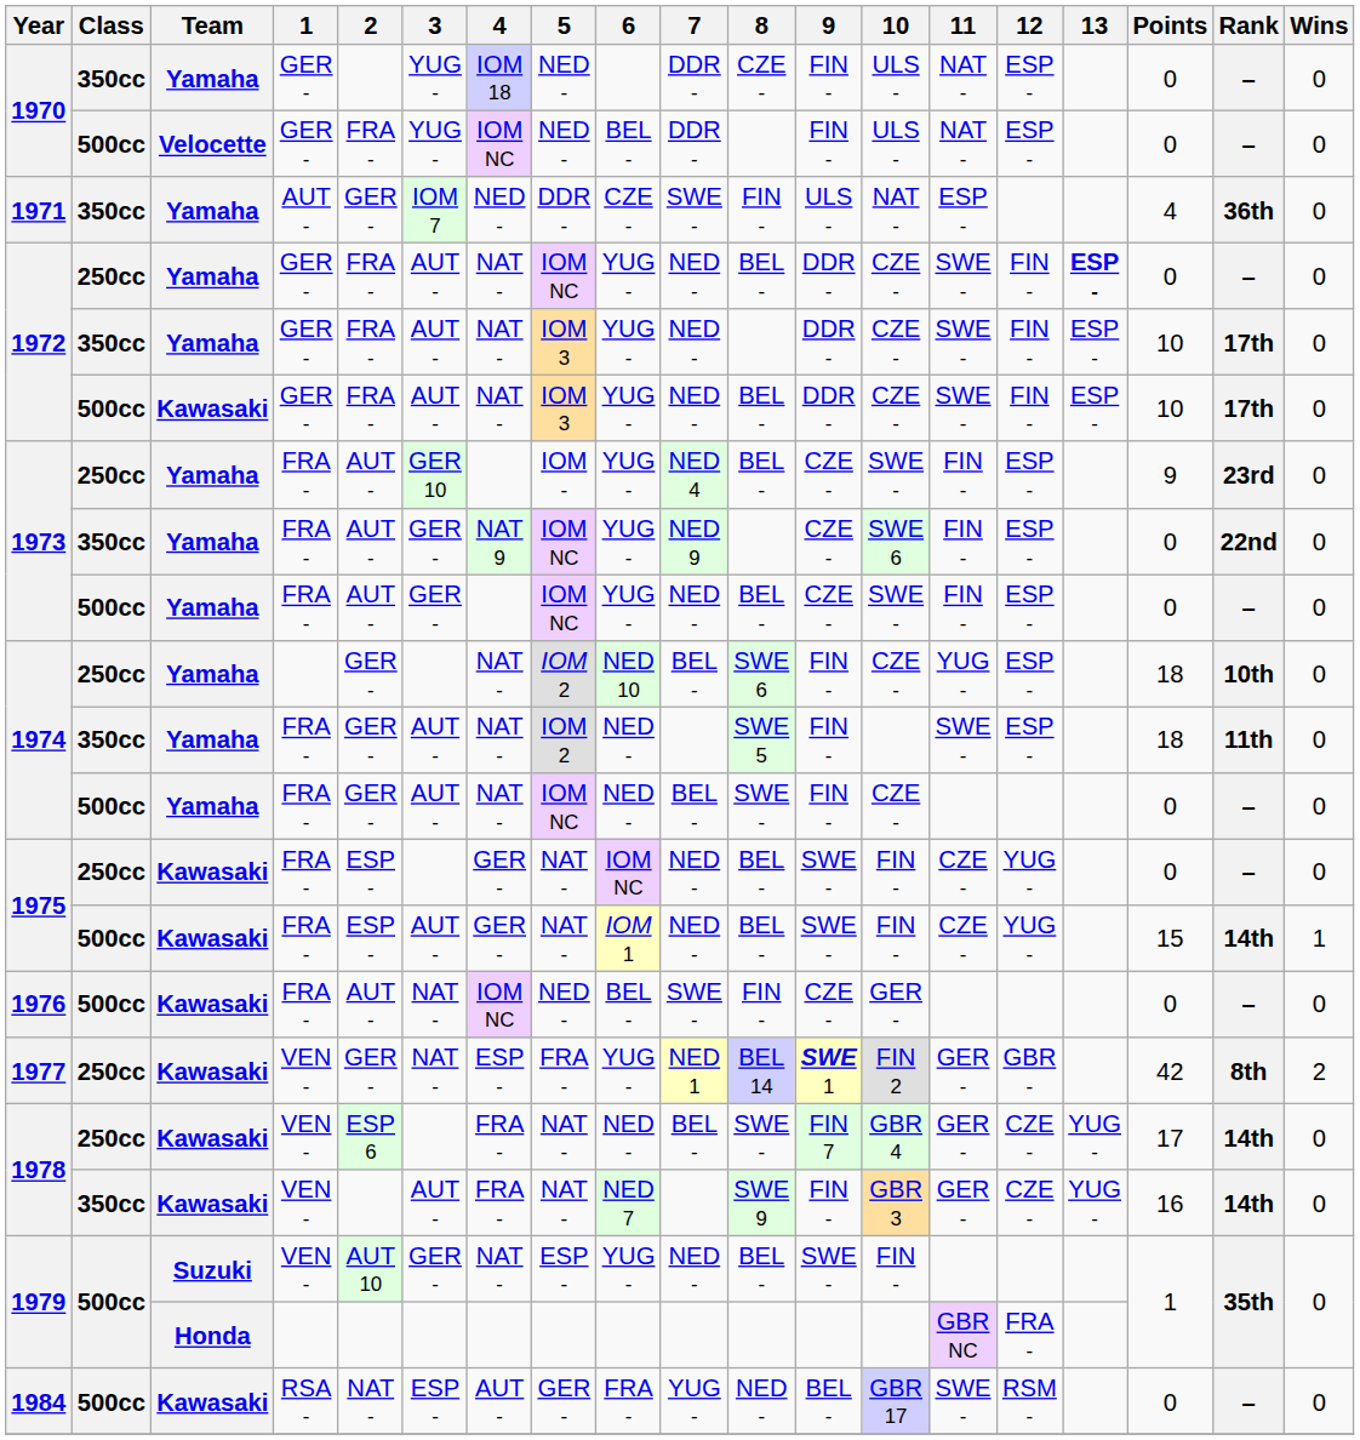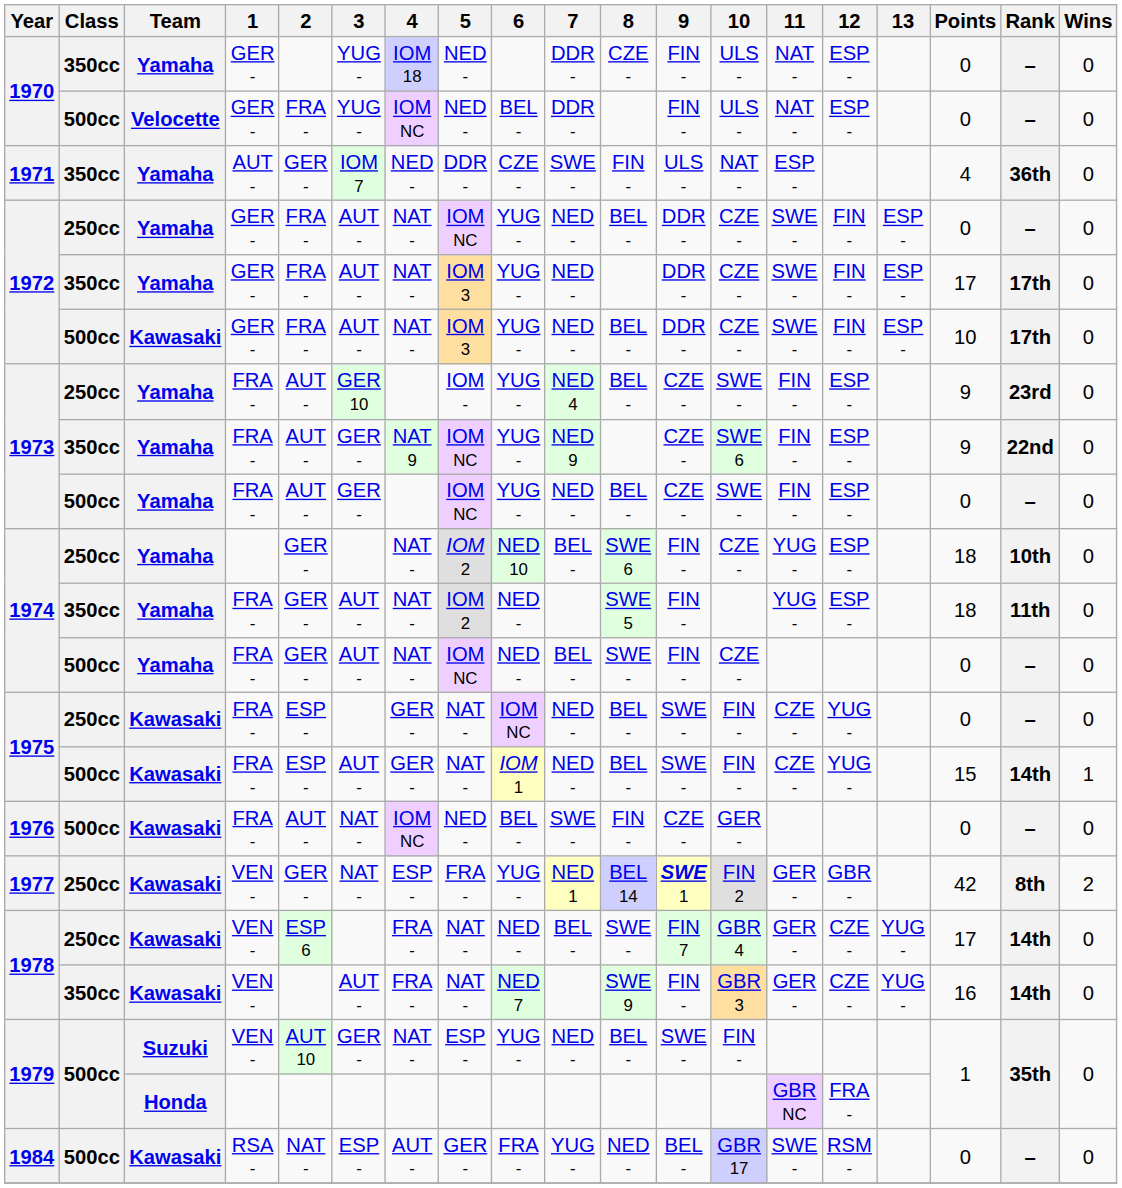1972 / 250cc | 13: bold -> normal
1972 / 350cc | Points: 10 -> 17
1973 / 350cc | Points: 0 -> 9
1974 / 350cc | 11: SWE - -> YUG -
